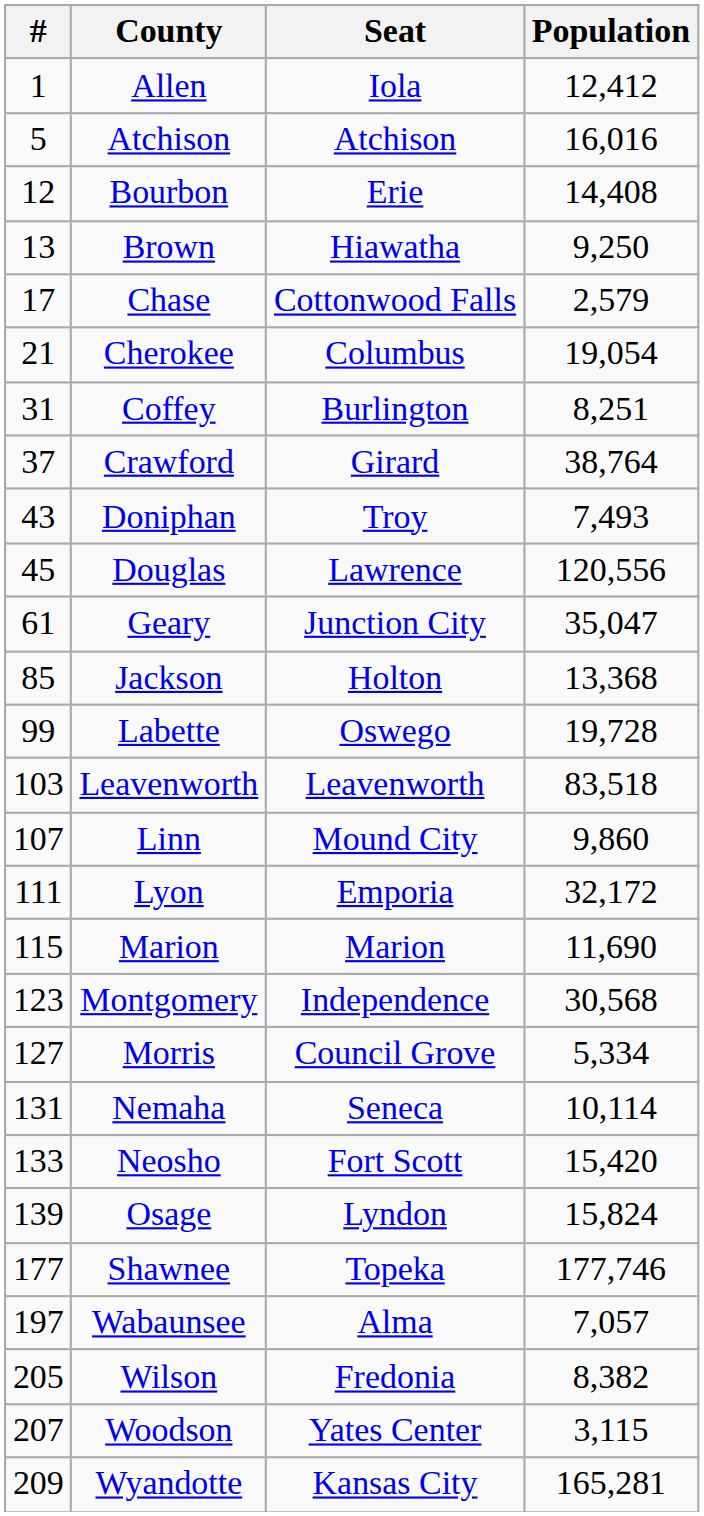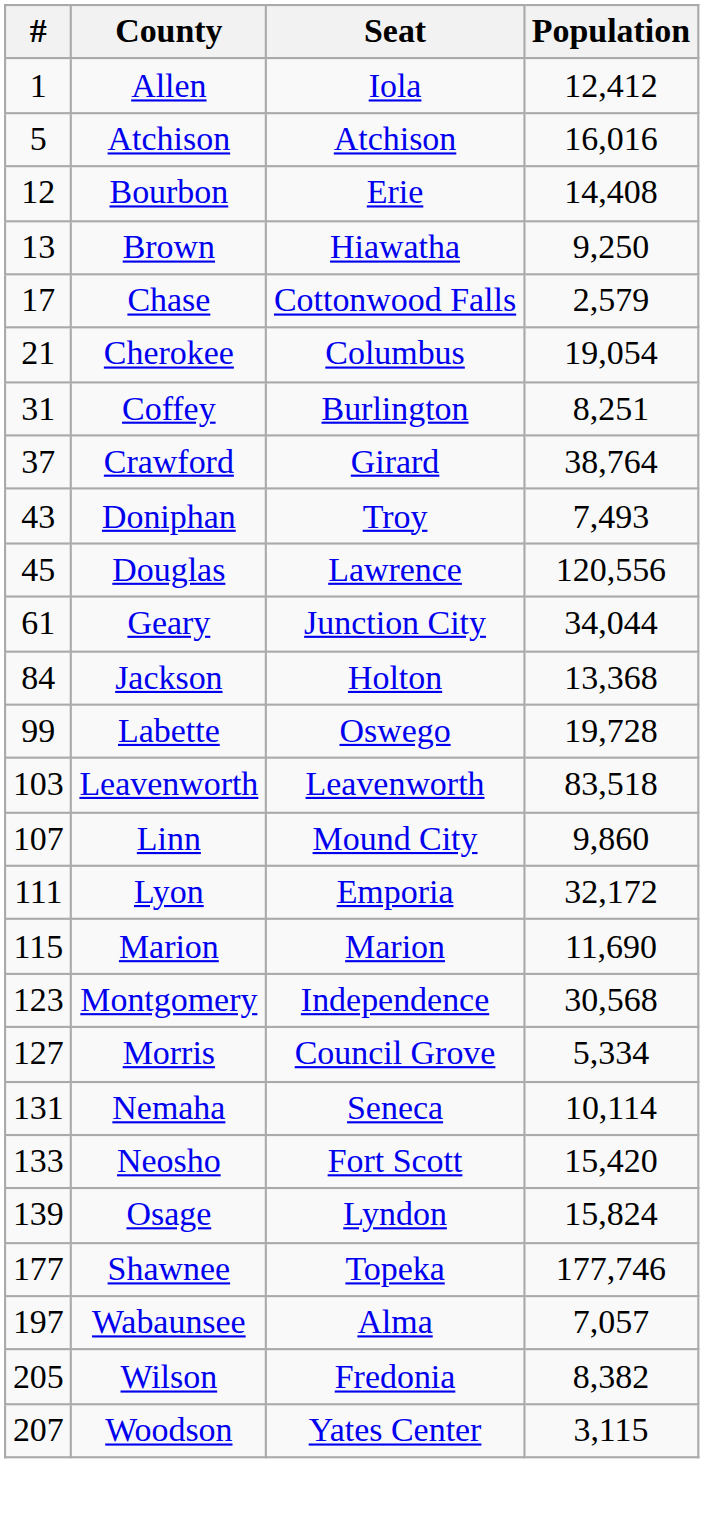Geary | Population: 35,047 -> 34,044
Jackson | #: 85 -> 84
- row: 209 | Wyandotte | Kansas City | 165,281
